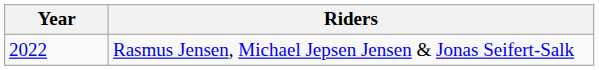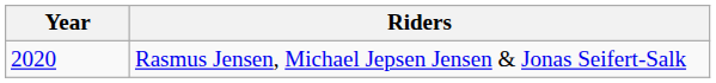Rasmus Jensen, Michael Jepsen Jensen & Jonas Seifert-Salk | Year: 2022 -> 2020
